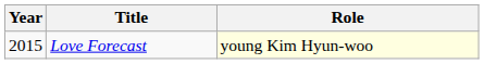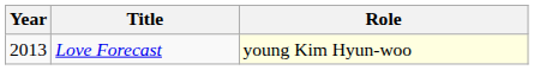Love Forecast | Year: 2015 -> 2013
